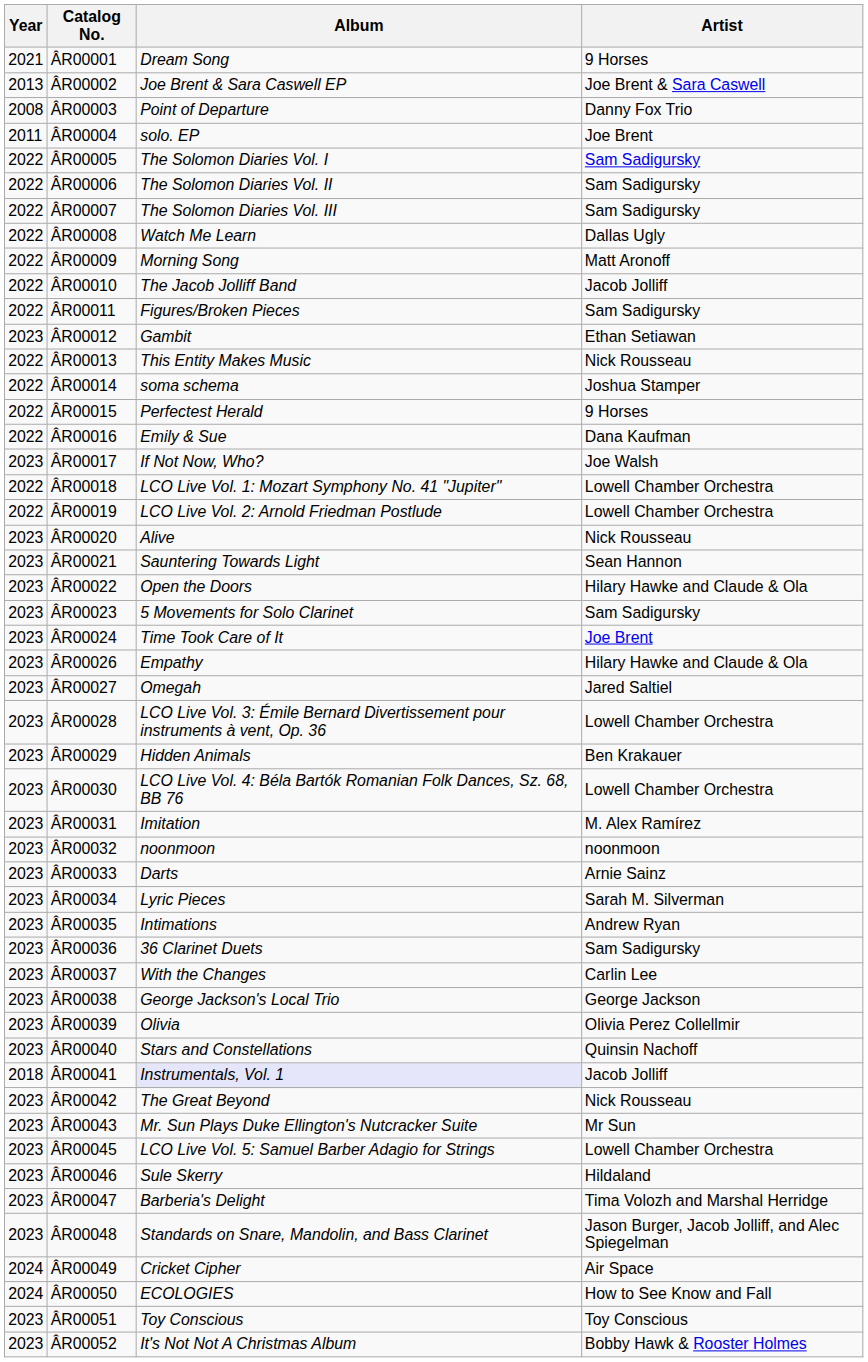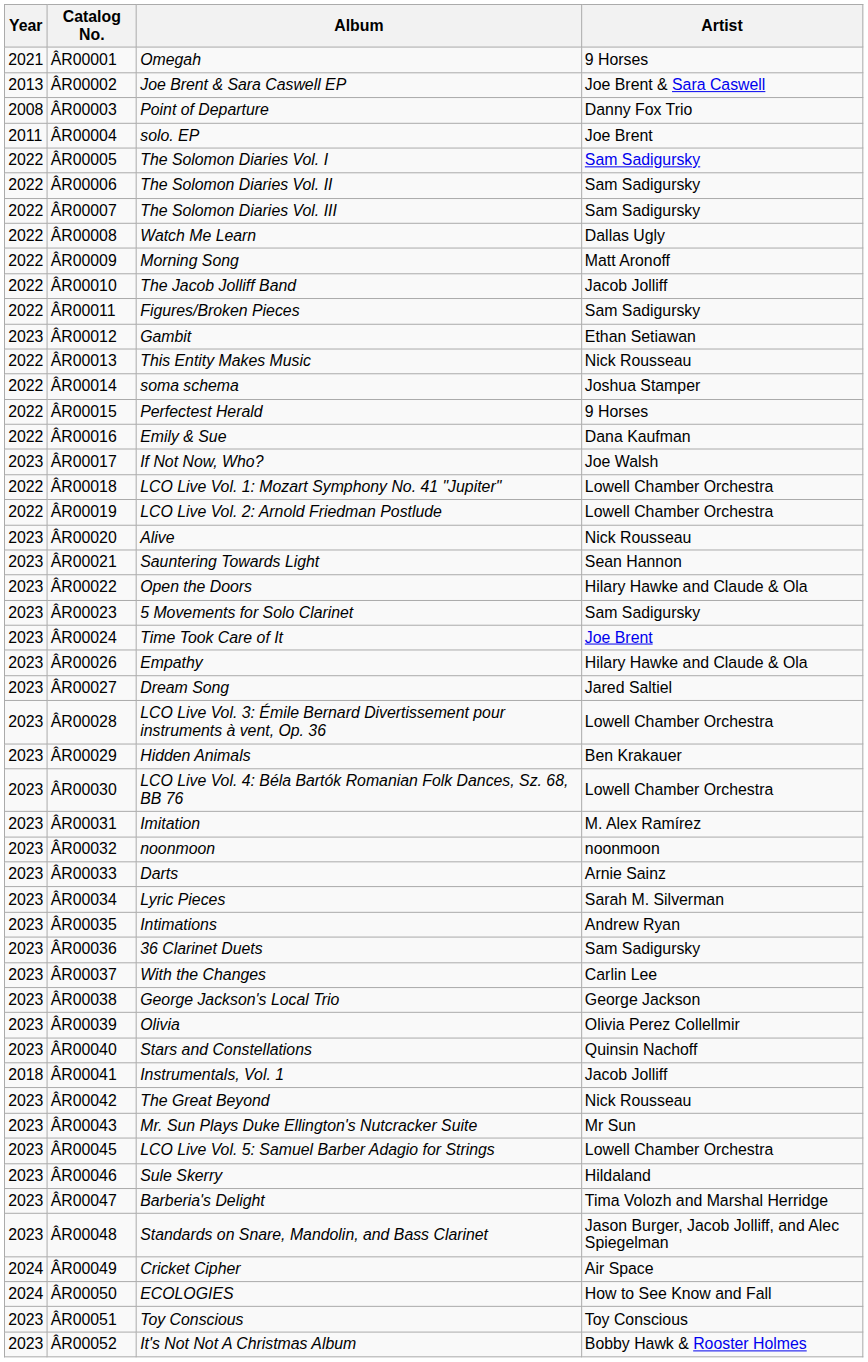ÂR00001 | Album: Dream Song -> Omegah
ÂR00027 | Album: Omegah -> Dream Song
ÂR00041 | Album: lavender background -> no background
